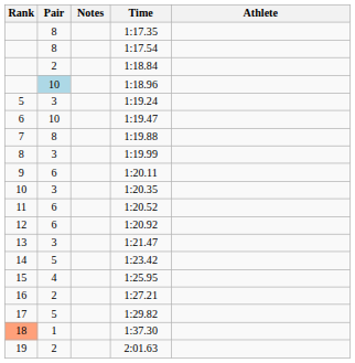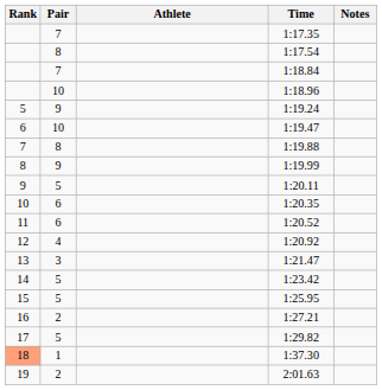columns swapped: Athlete <-> Notes
1:17.35 | Pair: 8 -> 7
1:18.84 | Pair: 2 -> 7
1:18.96 | Pair: lightblue background -> no background
1:19.24 | Pair: 3 -> 9
1:19.99 | Pair: 3 -> 9
1:20.11 | Pair: 6 -> 5
1:20.35 | Pair: 3 -> 6
1:20.92 | Pair: 6 -> 4
1:25.95 | Pair: 4 -> 5
